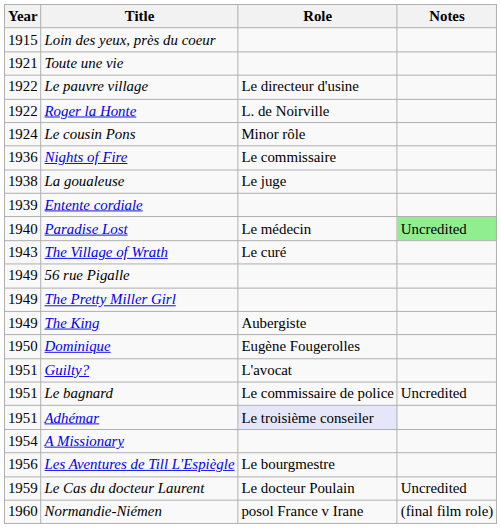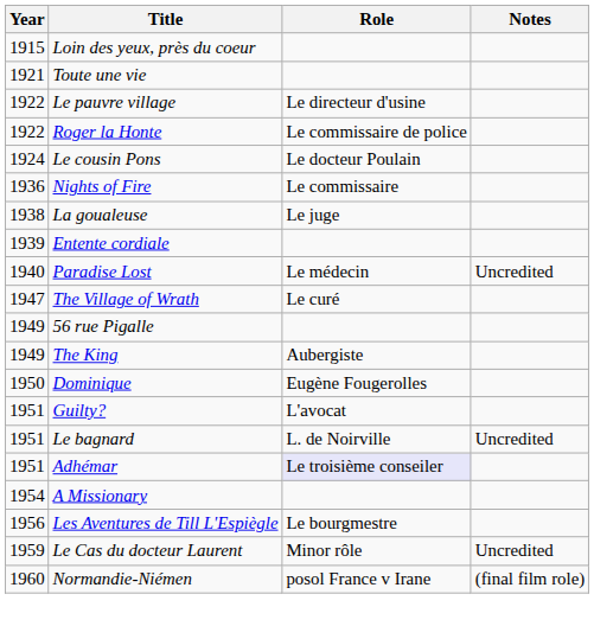Roger la Honte | Role: L. de Noirville -> Le commissaire de police
Le cousin Pons | Role: Minor rôle -> Le docteur Poulain
Paradise Lost | Notes: lightgreen background -> no background
The Village of Wrath | Year: 1943 -> 1947
- row: 1949 | The Pretty Miller Girl
Le bagnard | Role: Le commissaire de police -> L. de Noirville
Le Cas du docteur Laurent | Role: Le docteur Poulain -> Minor rôle
